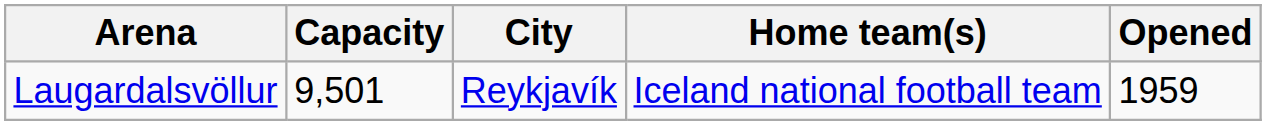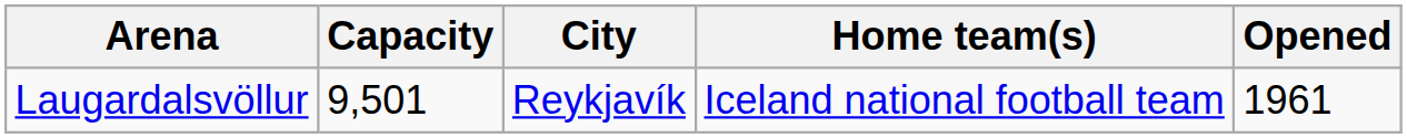Laugardalsvöllur | Opened: 1959 -> 1961
